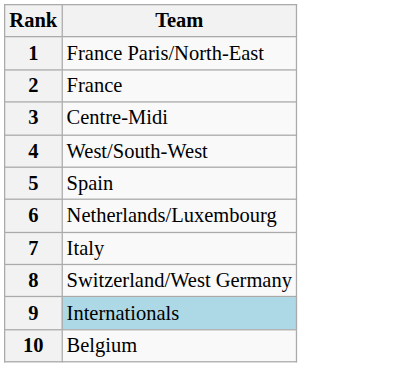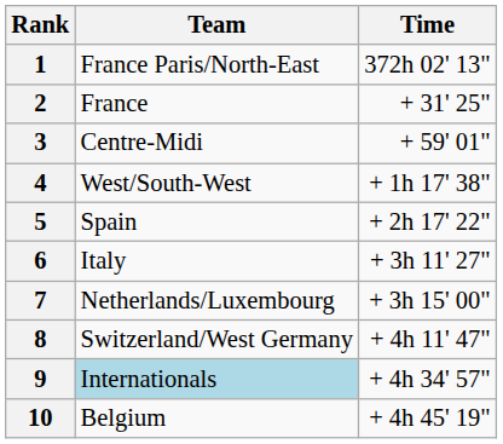+ column: Time | 372h 02' 13" | + 31' 25" | + 59' 01" | + 1h 17' 38" | + 2h 17' 22" | + 3h 11' 27" | + 3h 15' 00" | + 4h 11' 47" | + 4h 34' 57" | + 4h 45' 19"
6 | Team: Netherlands/Luxembourg -> Italy
7 | Team: Italy -> Netherlands/Luxembourg
